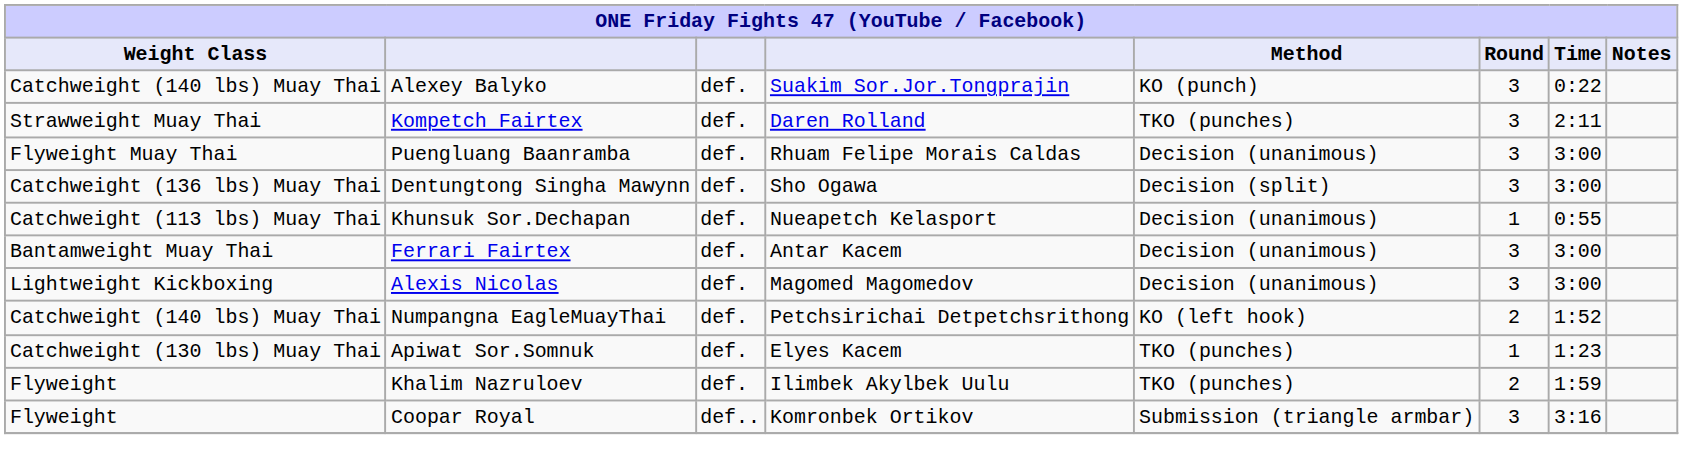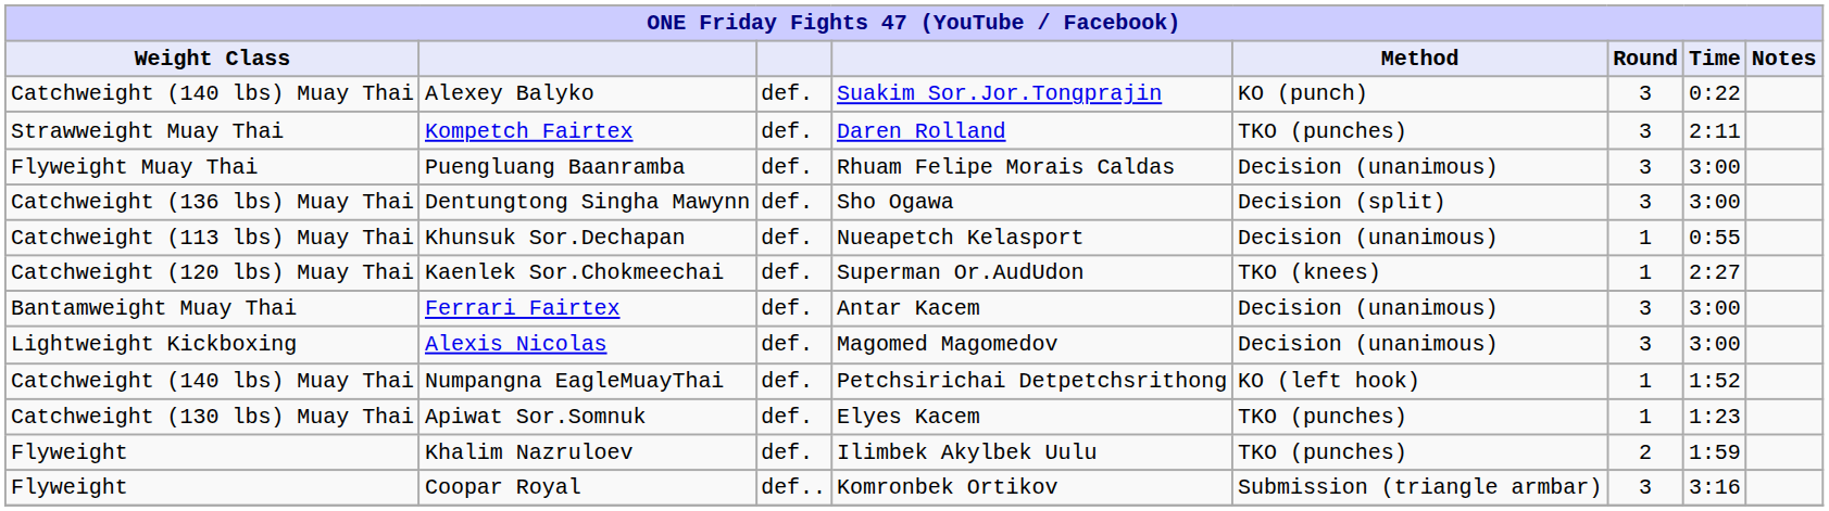+ row: Catchweight (120 lbs) Muay Thai | Kaenlek Sor.Chokmeechai | def. | Superman Or.AudUdon | TKO (knees) | 1 | 2:27
Numpangna EagleMuayThai | Round: 2 -> 1
